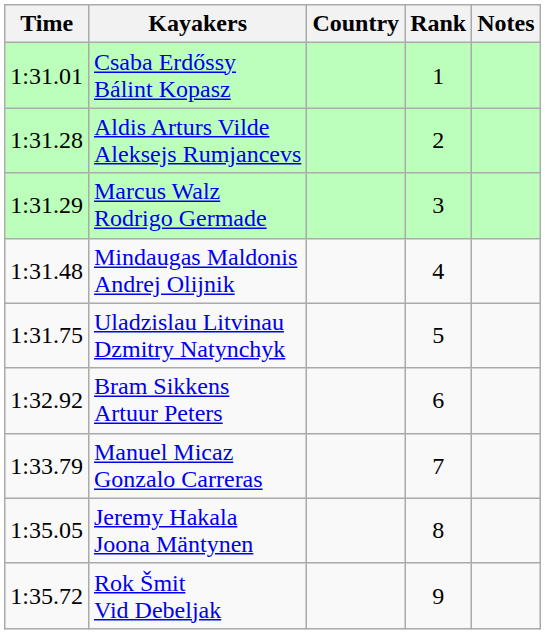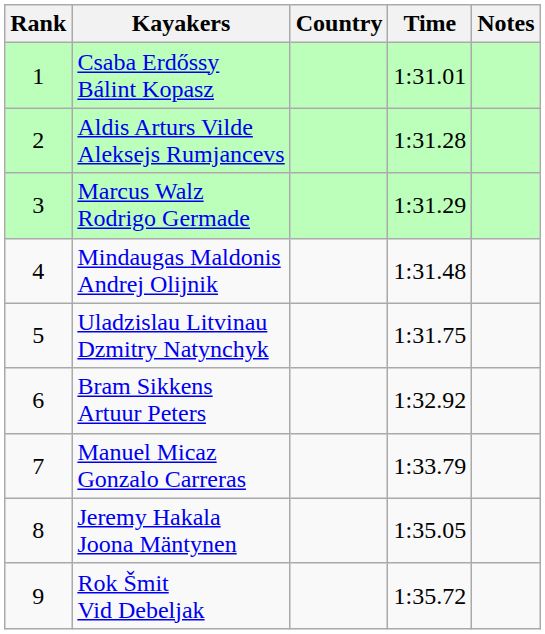columns swapped: Rank <-> Time
